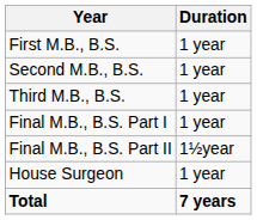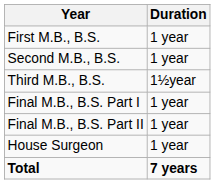Third M.B., B.S. | Duration: 1 year -> 1½year
Final M.B., B.S. Part II | Duration: 1½year -> 1 year
